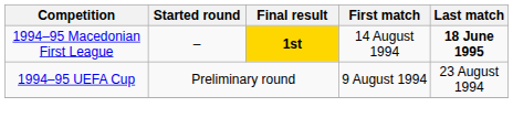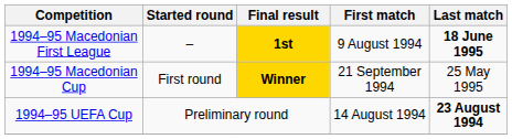1994–95 Macedonian First League | First match: 14 August 1994 -> 9 August 1994
+ row: 1994–95 Macedonian Cup | First round | Winner | 21 September 1994 | 25 May 1995
1994–95 UEFA Cup | First match: 9 August 1994 -> 14 August 1994
1994–95 UEFA Cup | Last match: normal -> bold
